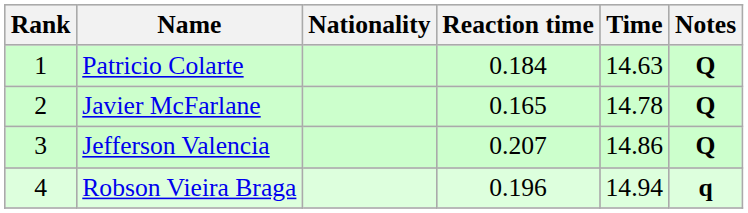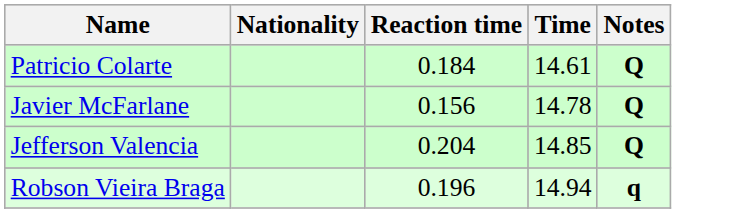- column: Rank | 1 | 2 | 3 | 4
Patricio Colarte | Time: 14.63 -> 14.61
Javier McFarlane | Reaction time: 0.165 -> 0.156
Jefferson Valencia | Reaction time: 0.207 -> 0.204
Jefferson Valencia | Time: 14.86 -> 14.85
